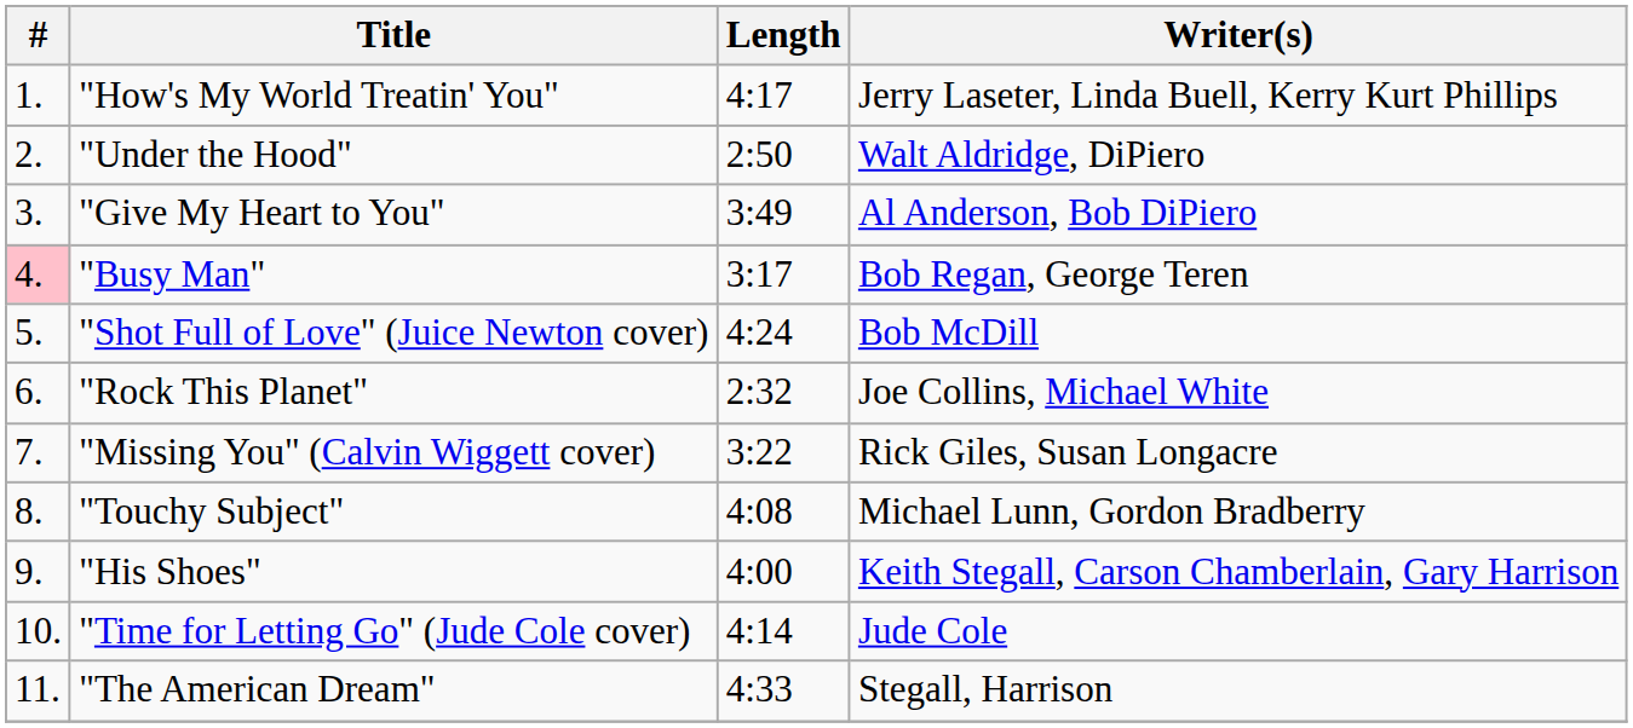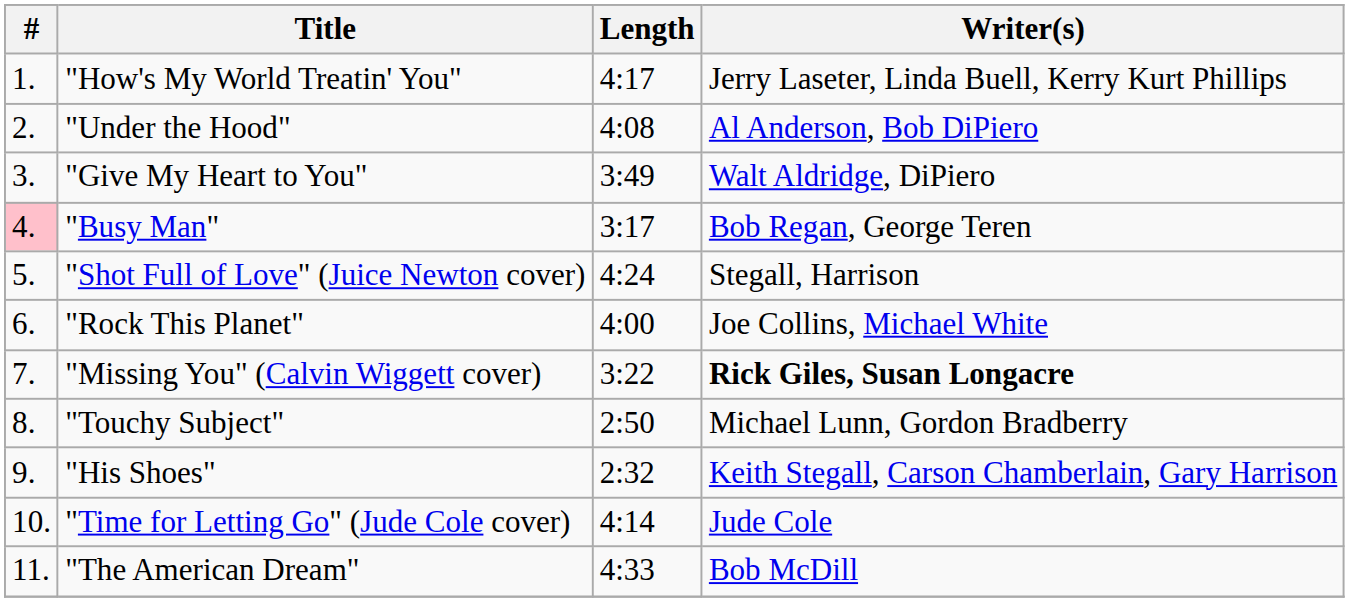"Under the Hood" | Length: 2:50 -> 4:08
"Under the Hood" | Writer(s): Walt Aldridge, DiPiero -> Al Anderson, Bob DiPiero
"Give My Heart to You" | Writer(s): Al Anderson, Bob DiPiero -> Walt Aldridge, DiPiero
"Shot Full of Love" (Juice Newton cover) | Writer(s): Bob McDill -> Stegall, Harrison
"Rock This Planet" | Length: 2:32 -> 4:00
"Missing You" (Calvin Wiggett cover) | Writer(s): normal -> bold
"Touchy Subject" | Length: 4:08 -> 2:50
"His Shoes" | Length: 4:00 -> 2:32
"The American Dream" | Writer(s): Stegall, Harrison -> Bob McDill
